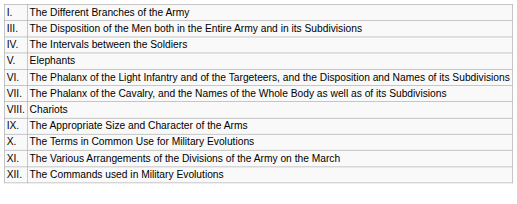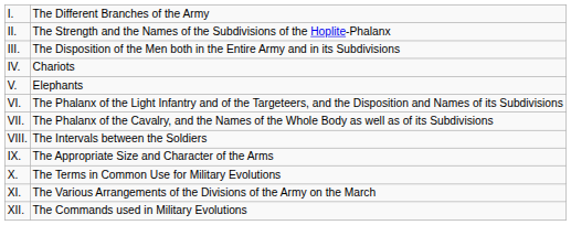+ row: II. | The Strength and the Names of the Subdivisions of the Hoplite-Phalanx
IV. | column 2: The Intervals between the Soldiers -> Chariots
VIII. | column 2: Chariots -> The Intervals between the Soldiers
